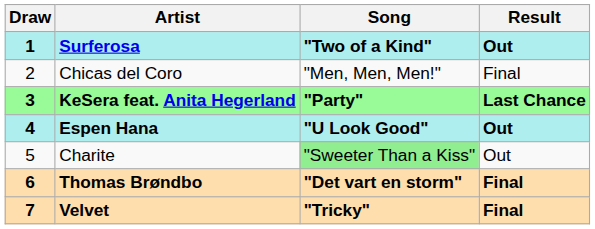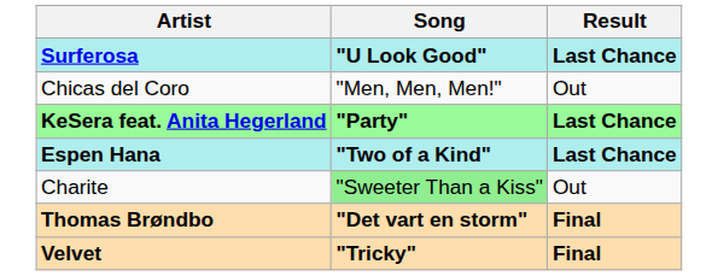- column: Draw | 1 | 2 | 3 | 4 | 5 | 6 | 7
Surferosa | Song: "Two of a Kind" -> "U Look Good"
Surferosa | Result: Out -> Last Chance
Chicas del Coro | Result: Final -> Out
Espen Hana | Song: "U Look Good" -> "Two of a Kind"
Espen Hana | Result: Out -> Last Chance
